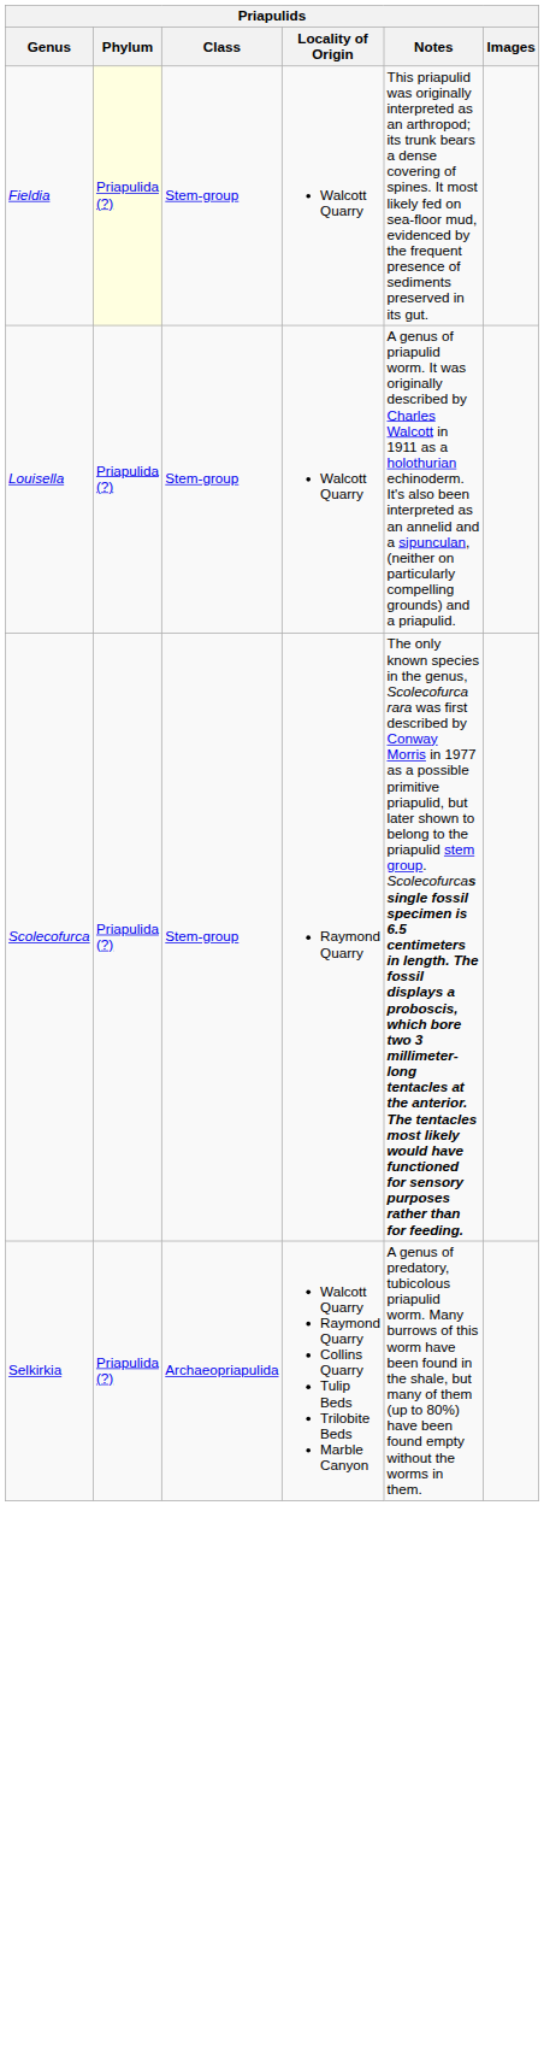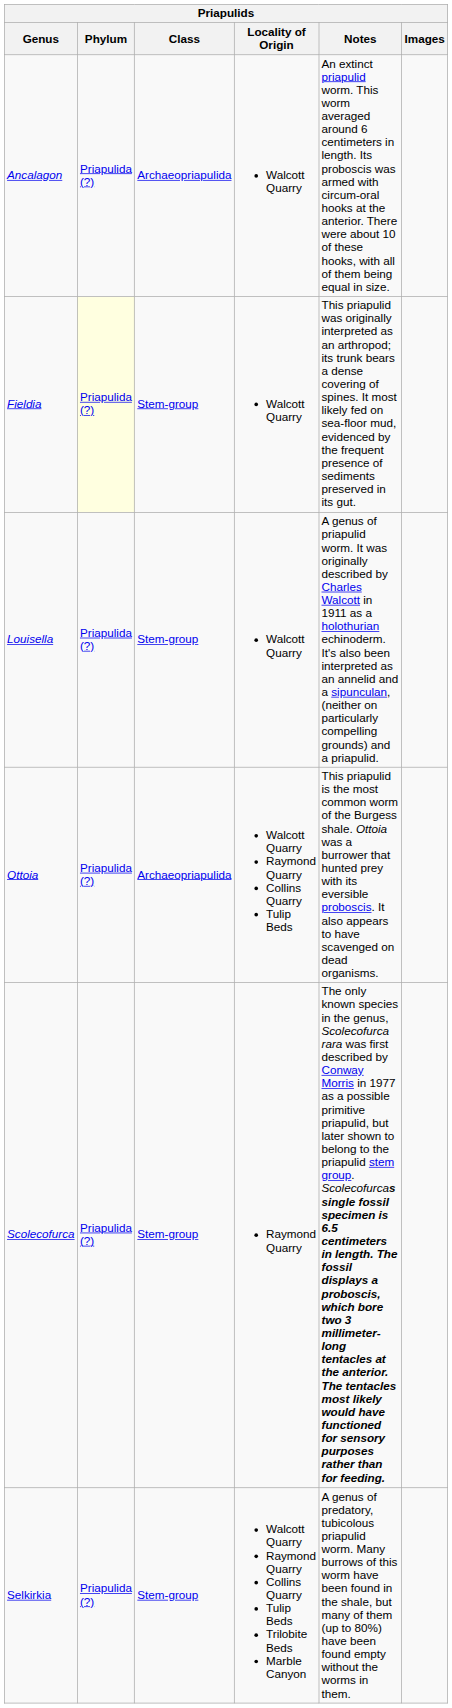+ row: Ancalagon | Priapulida (?) | Archaeopriapulida | Walcott Quarry | An extinct priapulid worm. This worm averaged around 6 centimeters in length. Its proboscis was armed with circum-oral hooks at the anterior. There were about 10 of these hooks, with all of them being equal in size.
+ row: Ottoia | Priapulida (?) | Archaeopriapulida | Walcott Quarry Raymond Quarry Collins Quarry Tulip Beds | This priapulid is the most common worm of the Burgess shale. Ottoia was a burrower that hunted prey with its eversible proboscis. It also appears to have scavenged on dead organisms.
Selkirkia | Class: Archaeopriapulida -> Stem-group
